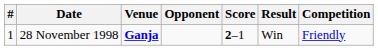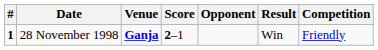columns swapped: Opponent <-> Score
28 November 1998 | #: normal -> bold
